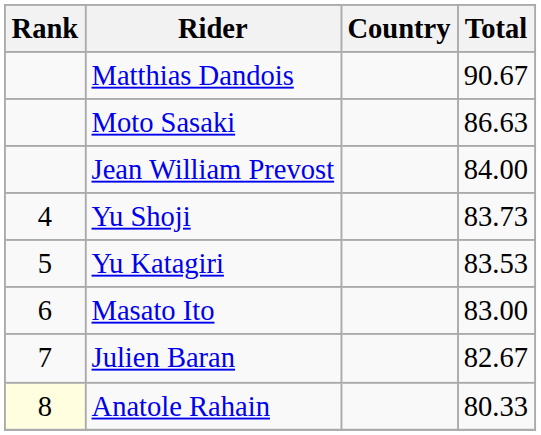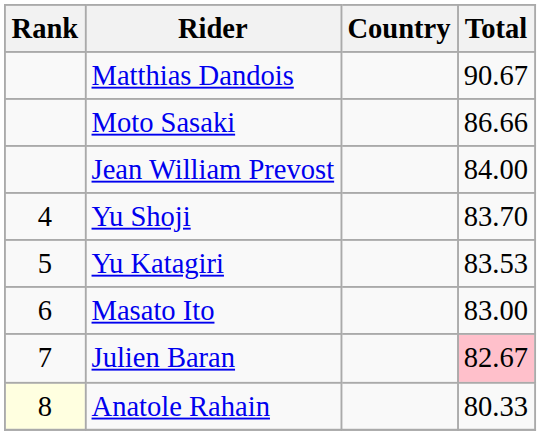Moto Sasaki | Total: 86.63 -> 86.66
Yu Shoji | Total: 83.73 -> 83.70
Julien Baran | Total: no background -> pink background
